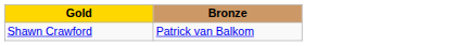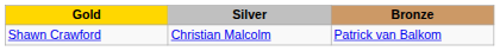+ column: Silver | Christian Malcolm
